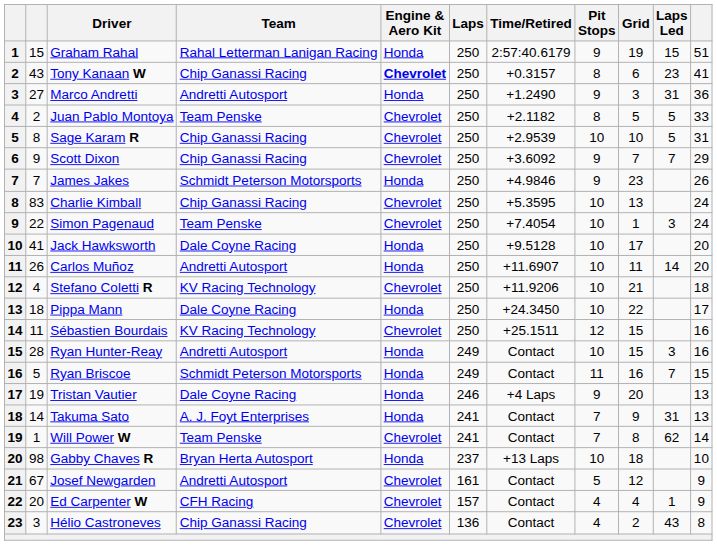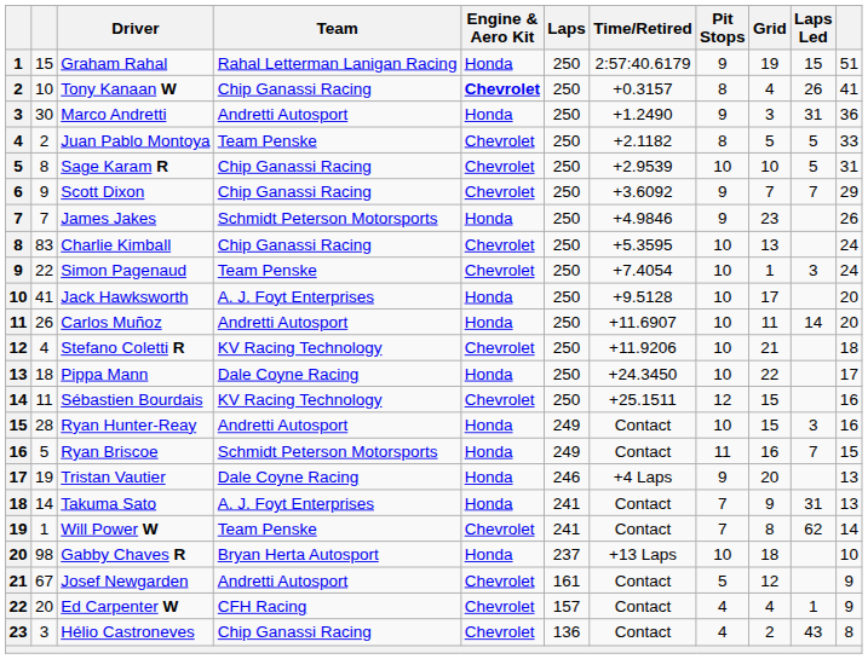Tony Kanaan W | column 2: 43 -> 10
Tony Kanaan W | Grid: 6 -> 4
Tony Kanaan W | Laps Led: 23 -> 26
Marco Andretti | column 2: 27 -> 30
Jack Hawksworth | Team: Dale Coyne Racing -> A. J. Foyt Enterprises
